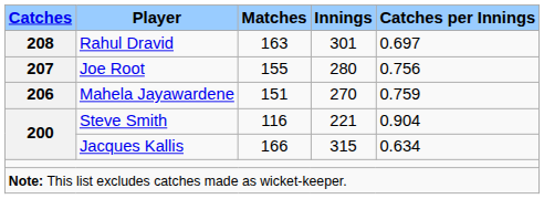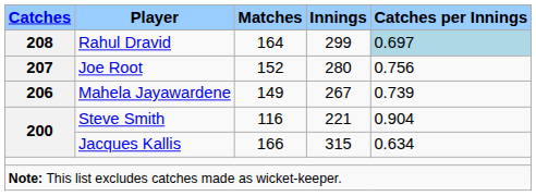Rahul Dravid | Matches: 163 -> 164
Rahul Dravid | Innings: 301 -> 299
Rahul Dravid | Catches per Innings: no background -> lightblue background
Joe Root | Matches: 155 -> 152
Mahela Jayawardene | Matches: 151 -> 149
Mahela Jayawardene | Innings: 270 -> 267
Mahela Jayawardene | Catches per Innings: 0.759 -> 0.739
